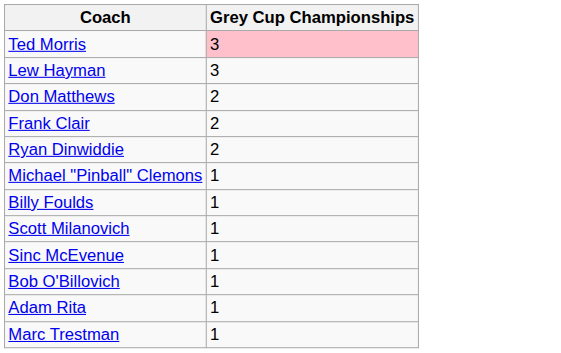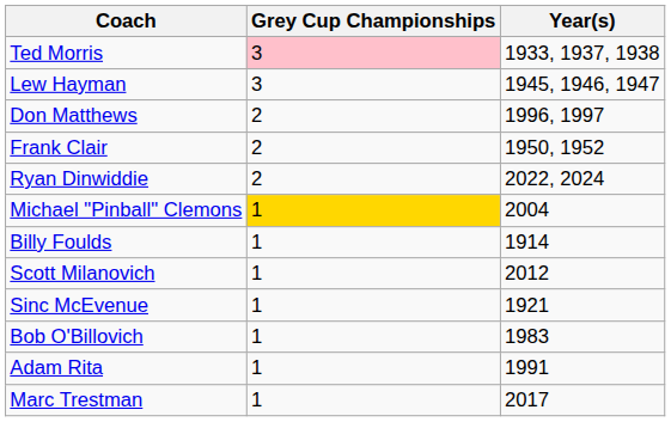+ column: Year(s) | 1933, 1937, 1938 | 1945, 1946, 1947 | 1996, 1997 | 1950, 1952 | 2022, 2024 | 2004 | 1914 | 2012 | 1921 | 1983 | 1991 | 2017
Michael "Pinball" Clemons | Grey Cup Championships: no background -> gold background
